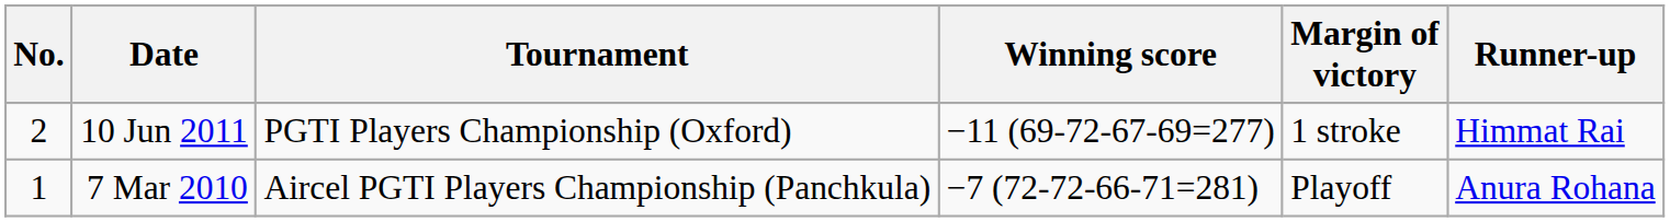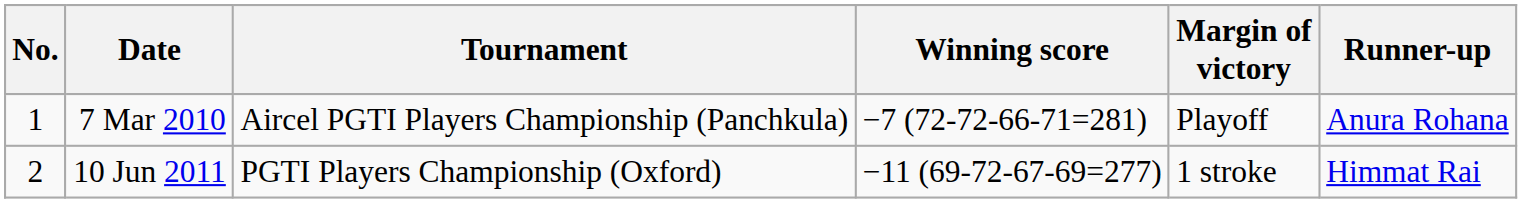rows swapped: 7 Mar 2010 <-> 10 Jun 2011
